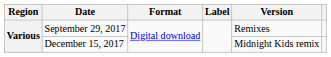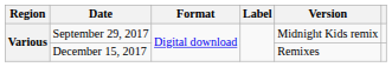September 29, 2017 | Version: Remixes -> Midnight Kids remix
December 15, 2017 | Version: Midnight Kids remix -> Remixes
